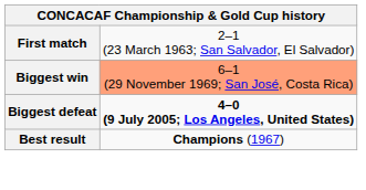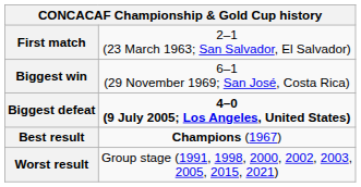Biggest win | column 2: lightsalmon background -> no background
+ row: Worst result | Group stage (1991, 1998, 2000, 2002, 2003, 2005, 2015, 2021)
